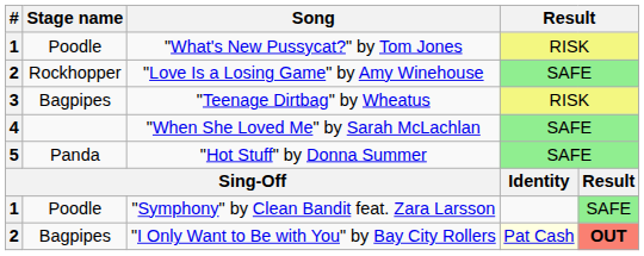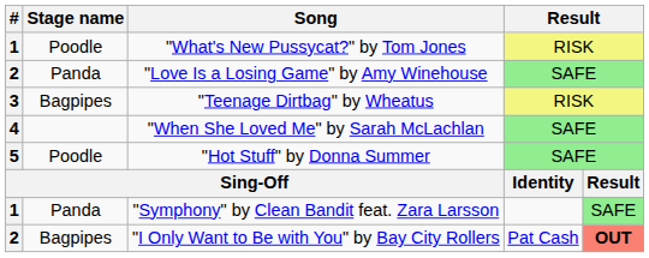"Love Is a Losing Game" by Amy Winehouse | Stage name: Rockhopper -> Panda
"Hot Stuff" by Donna Summer | Stage name: Panda -> Poodle
"Symphony" by Clean Bandit feat. Zara Larsson | Stage name: Poodle -> Panda
"I Only Want to Be with You" by Bay City Rollers | column 4: lightyellow background -> no background
